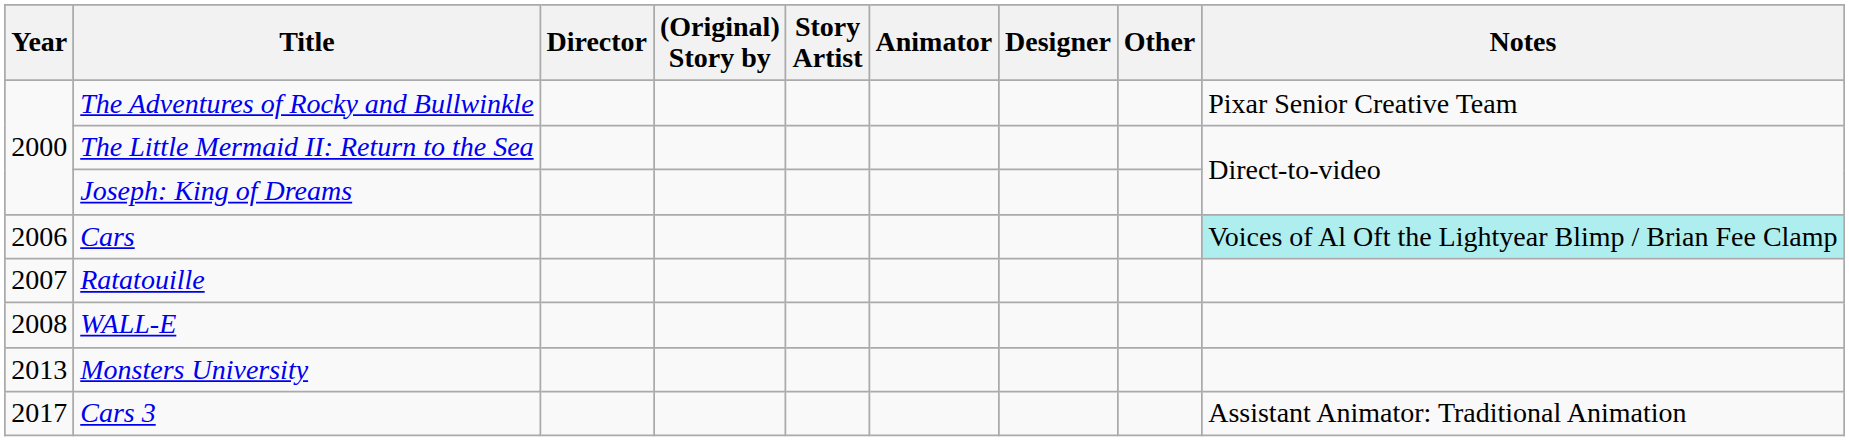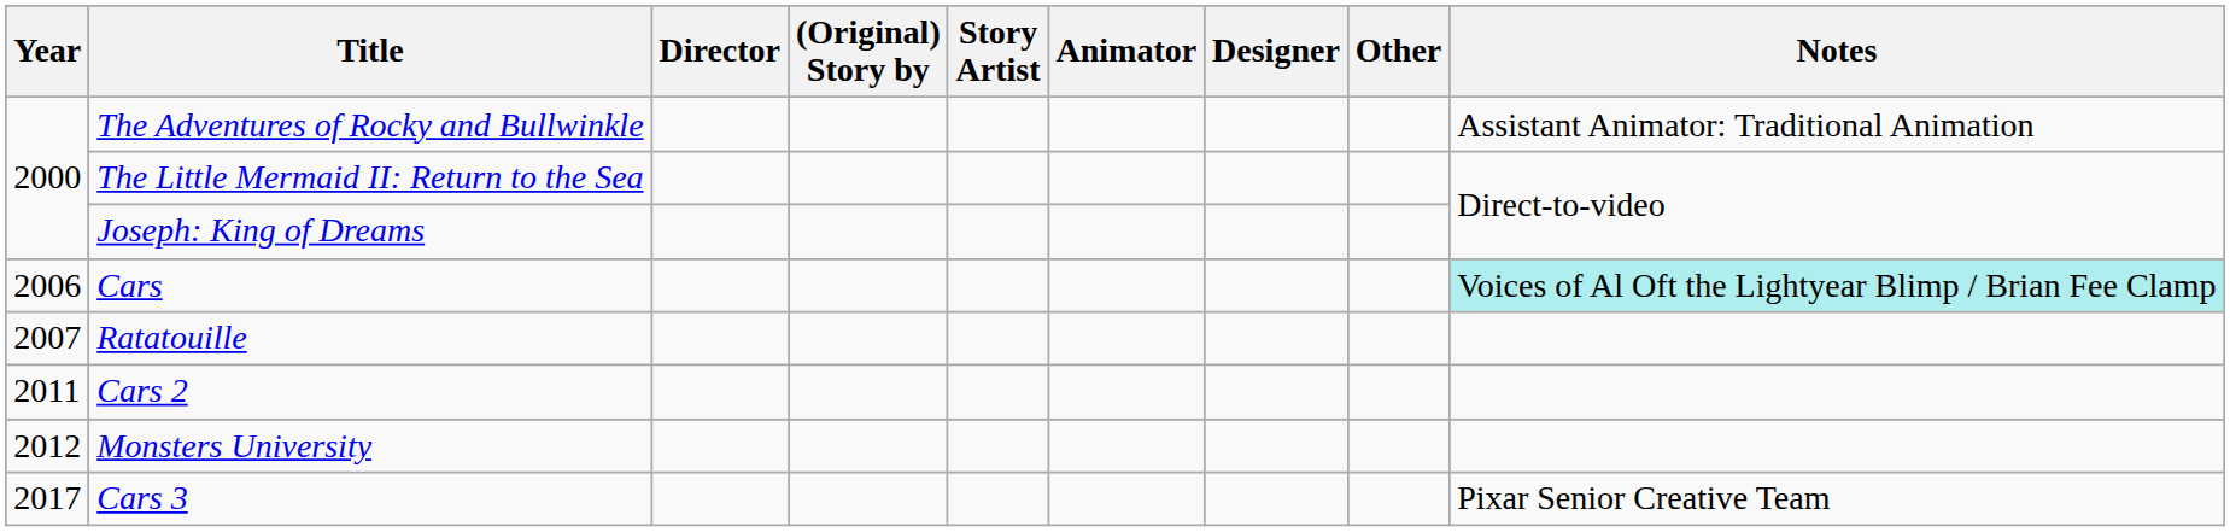The Adventures of Rocky and Bullwinkle | Notes: Pixar Senior Creative Team -> Assistant Animator: Traditional Animation
- row: 2008 | WALL-E
+ row: 2011 | Cars 2
Monsters University | Year: 2013 -> 2012
Cars 3 | Notes: Assistant Animator: Traditional Animation -> Pixar Senior Creative Team
